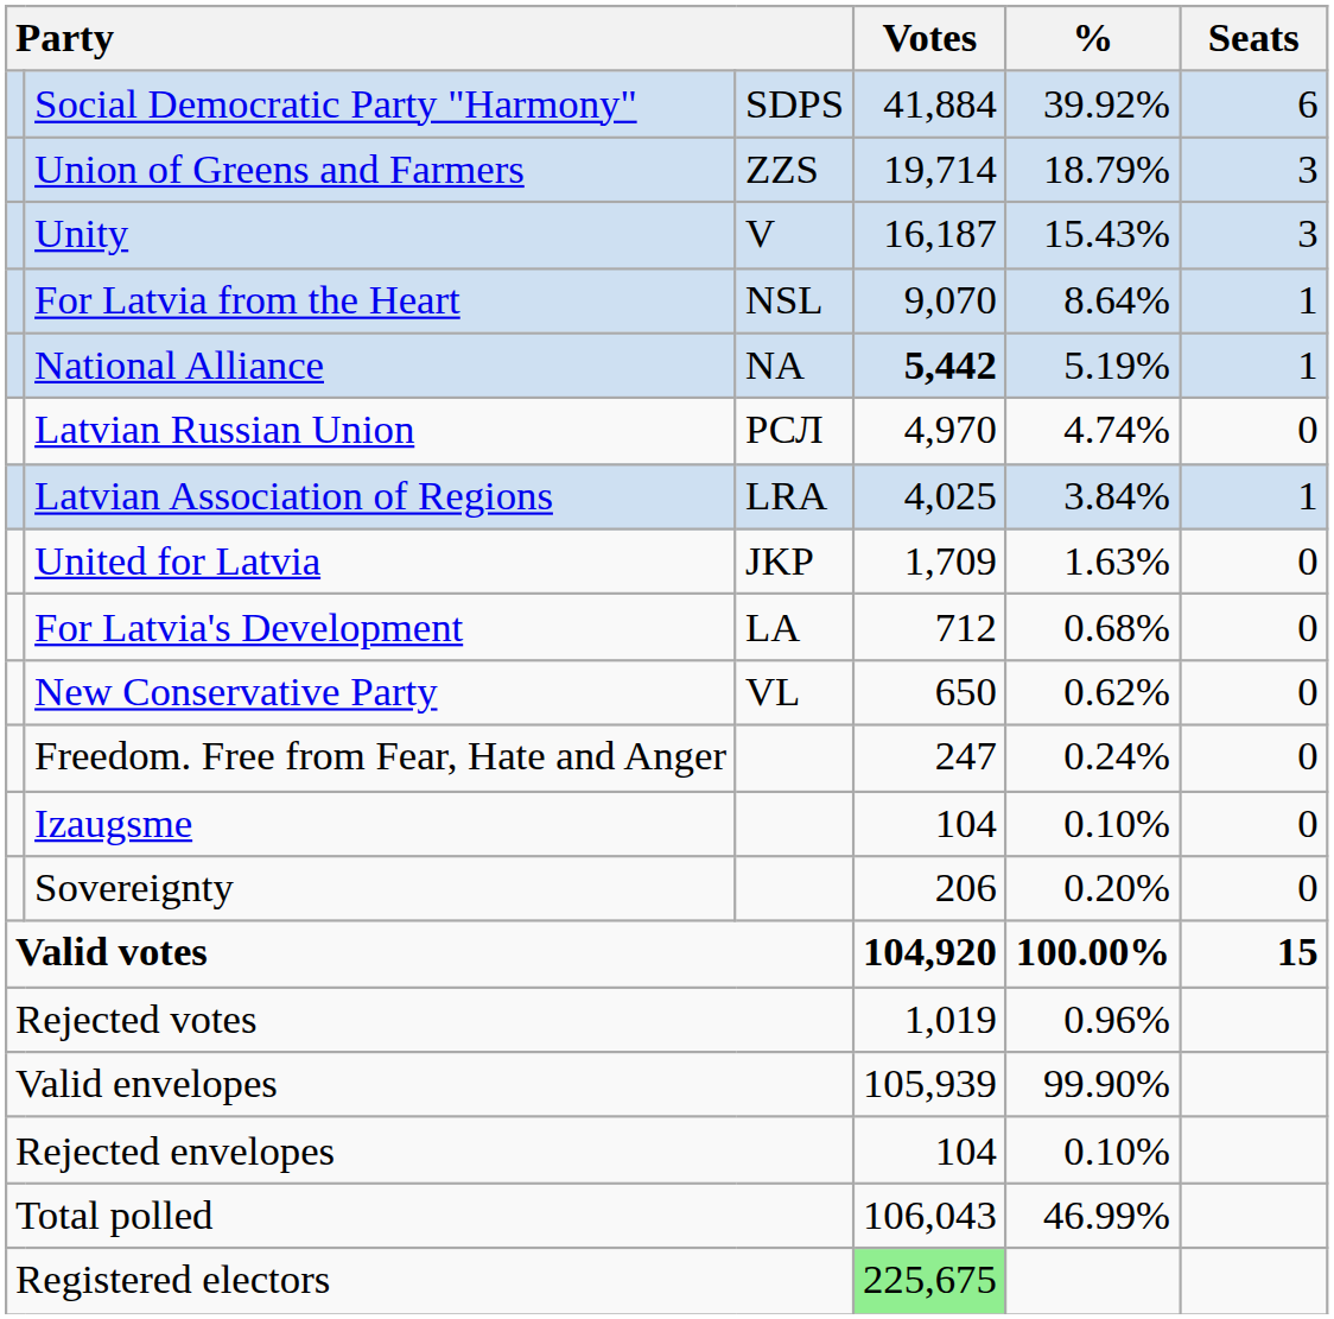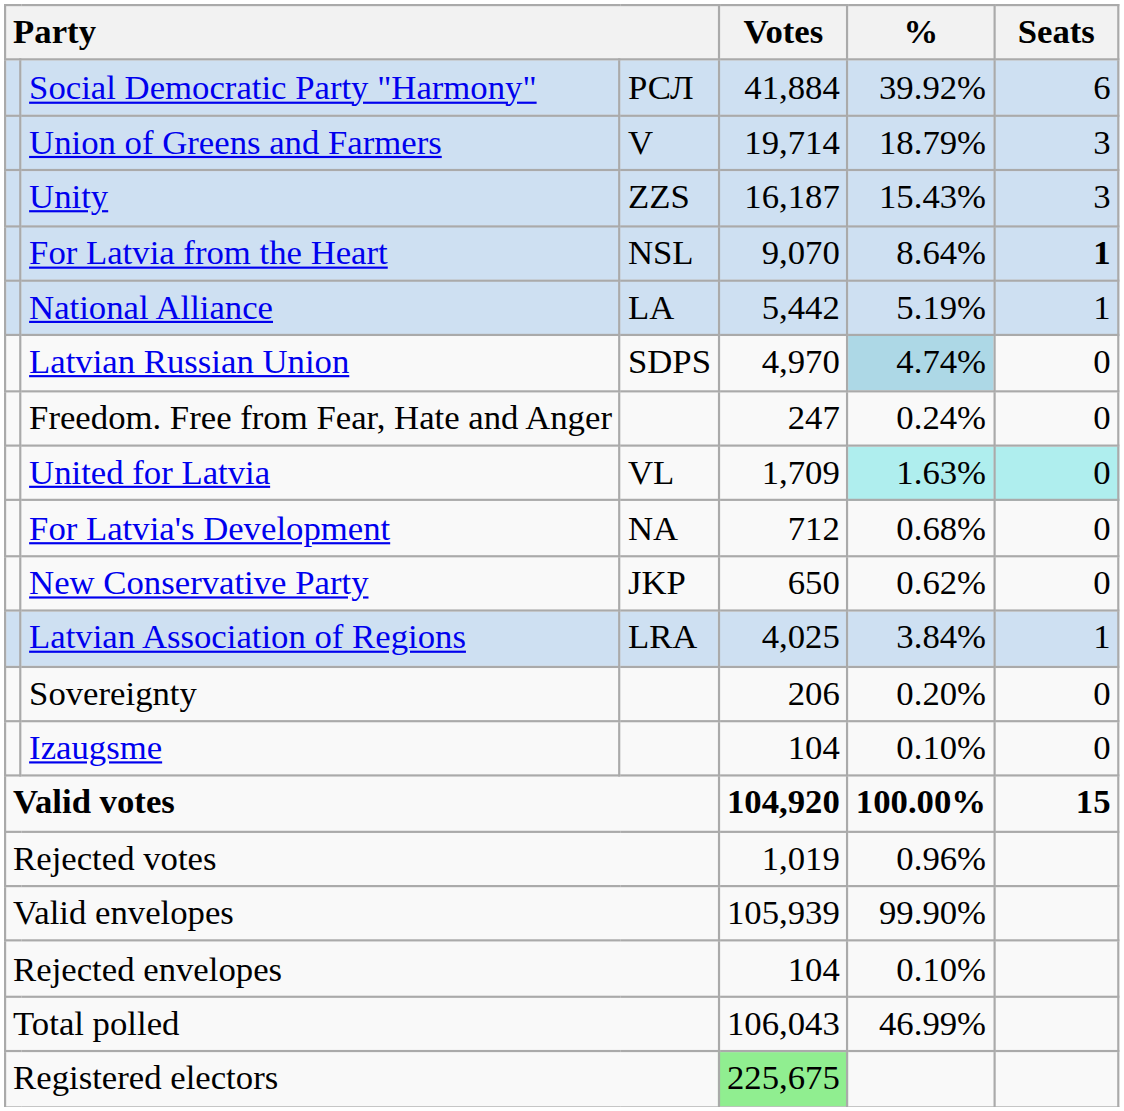Social Democratic Party "Harmony" | column 3: SDPS -> РСЛ
Union of Greens and Farmers | column 3: ZZS -> V
Unity | column 3: V -> ZZS
For Latvia from the Heart | Seats: normal -> bold
National Alliance | column 3: NA -> LA
National Alliance | Votes: bold -> normal
Latvian Russian Union | column 3: РСЛ -> SDPS
Latvian Russian Union | %: no background -> lightblue background
rows swapped: Latvian Association of Regions <-> Freedom. Free from Fear, Hate and Anger
United for Latvia | column 3: JKP -> VL
United for Latvia | %: no background -> paleturquoise background
United for Latvia | Seats: no background -> paleturquoise background
For Latvia's Development | column 3: LA -> NA
New Conservative Party | column 3: VL -> JKP
rows swapped: Sovereignty <-> Izaugsme
